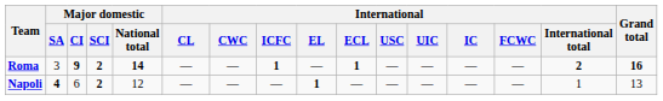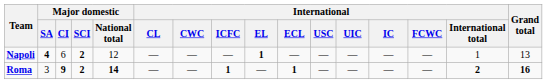rows swapped: Roma <-> Napoli
